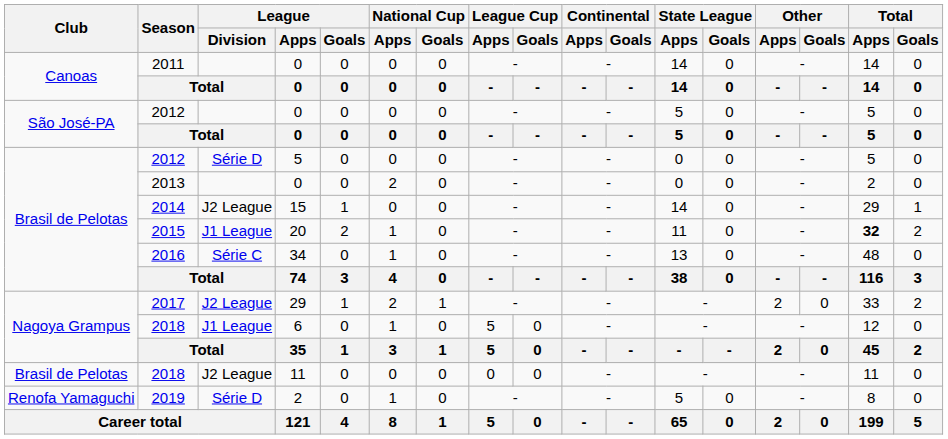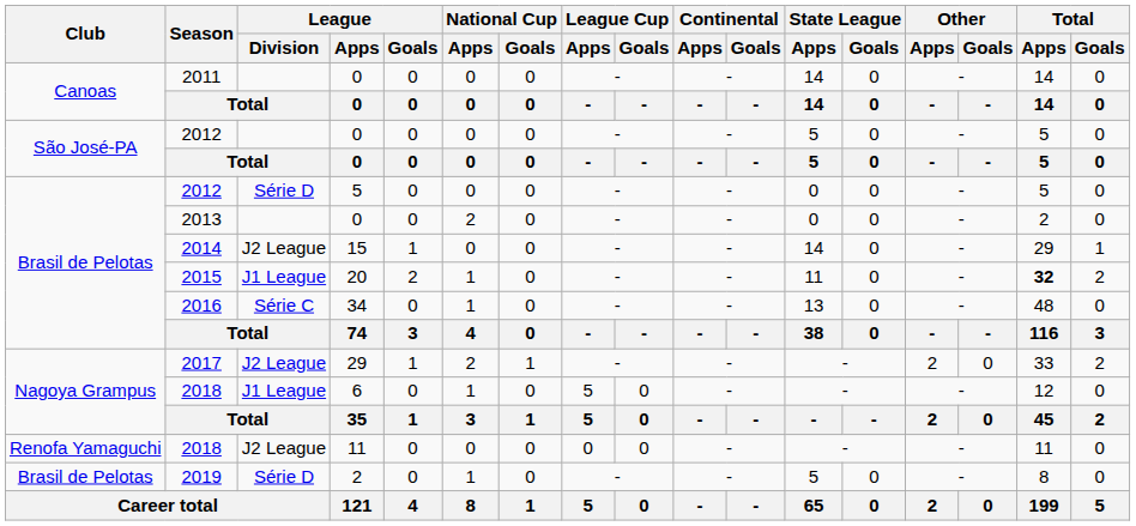2018 / 11 | Club: Brasil de Pelotas -> Renofa Yamaguchi
2019 | Club: Renofa Yamaguchi -> Brasil de Pelotas
